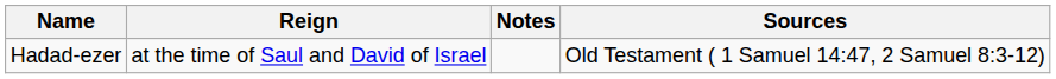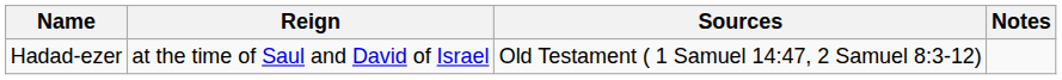columns swapped: Notes <-> Sources
